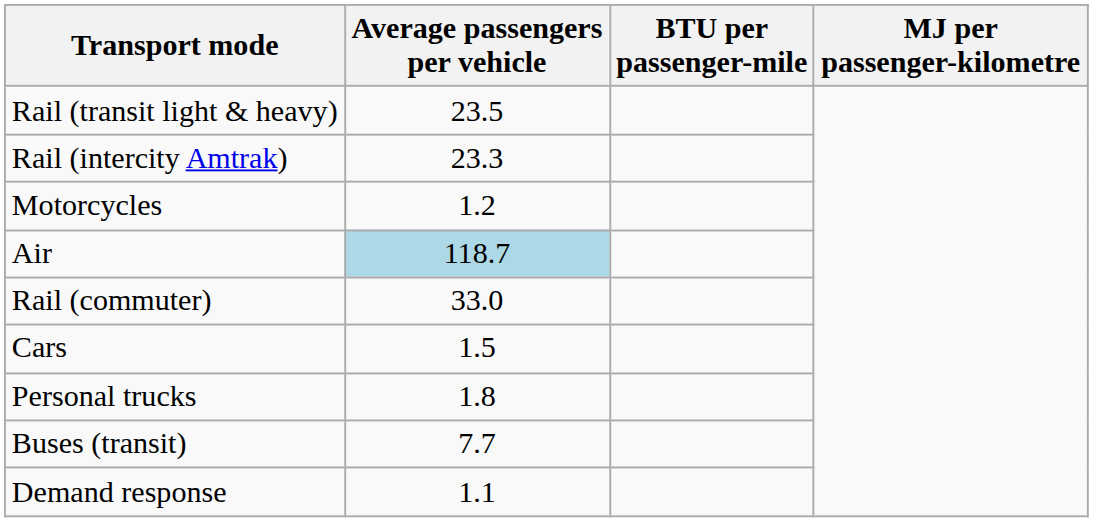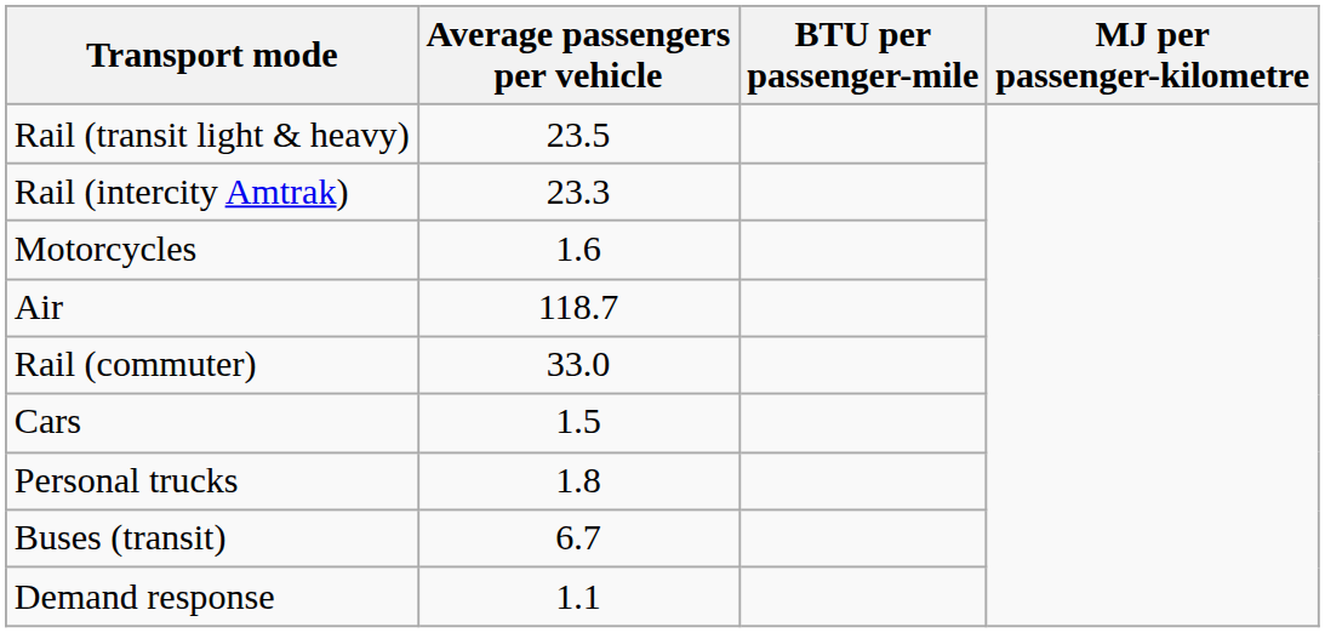Motorcycles | Average passengers per vehicle: 1.2 -> 1.6
Air | Average passengers per vehicle: lightblue background -> no background
Buses (transit) | Average passengers per vehicle: 7.7 -> 6.7
